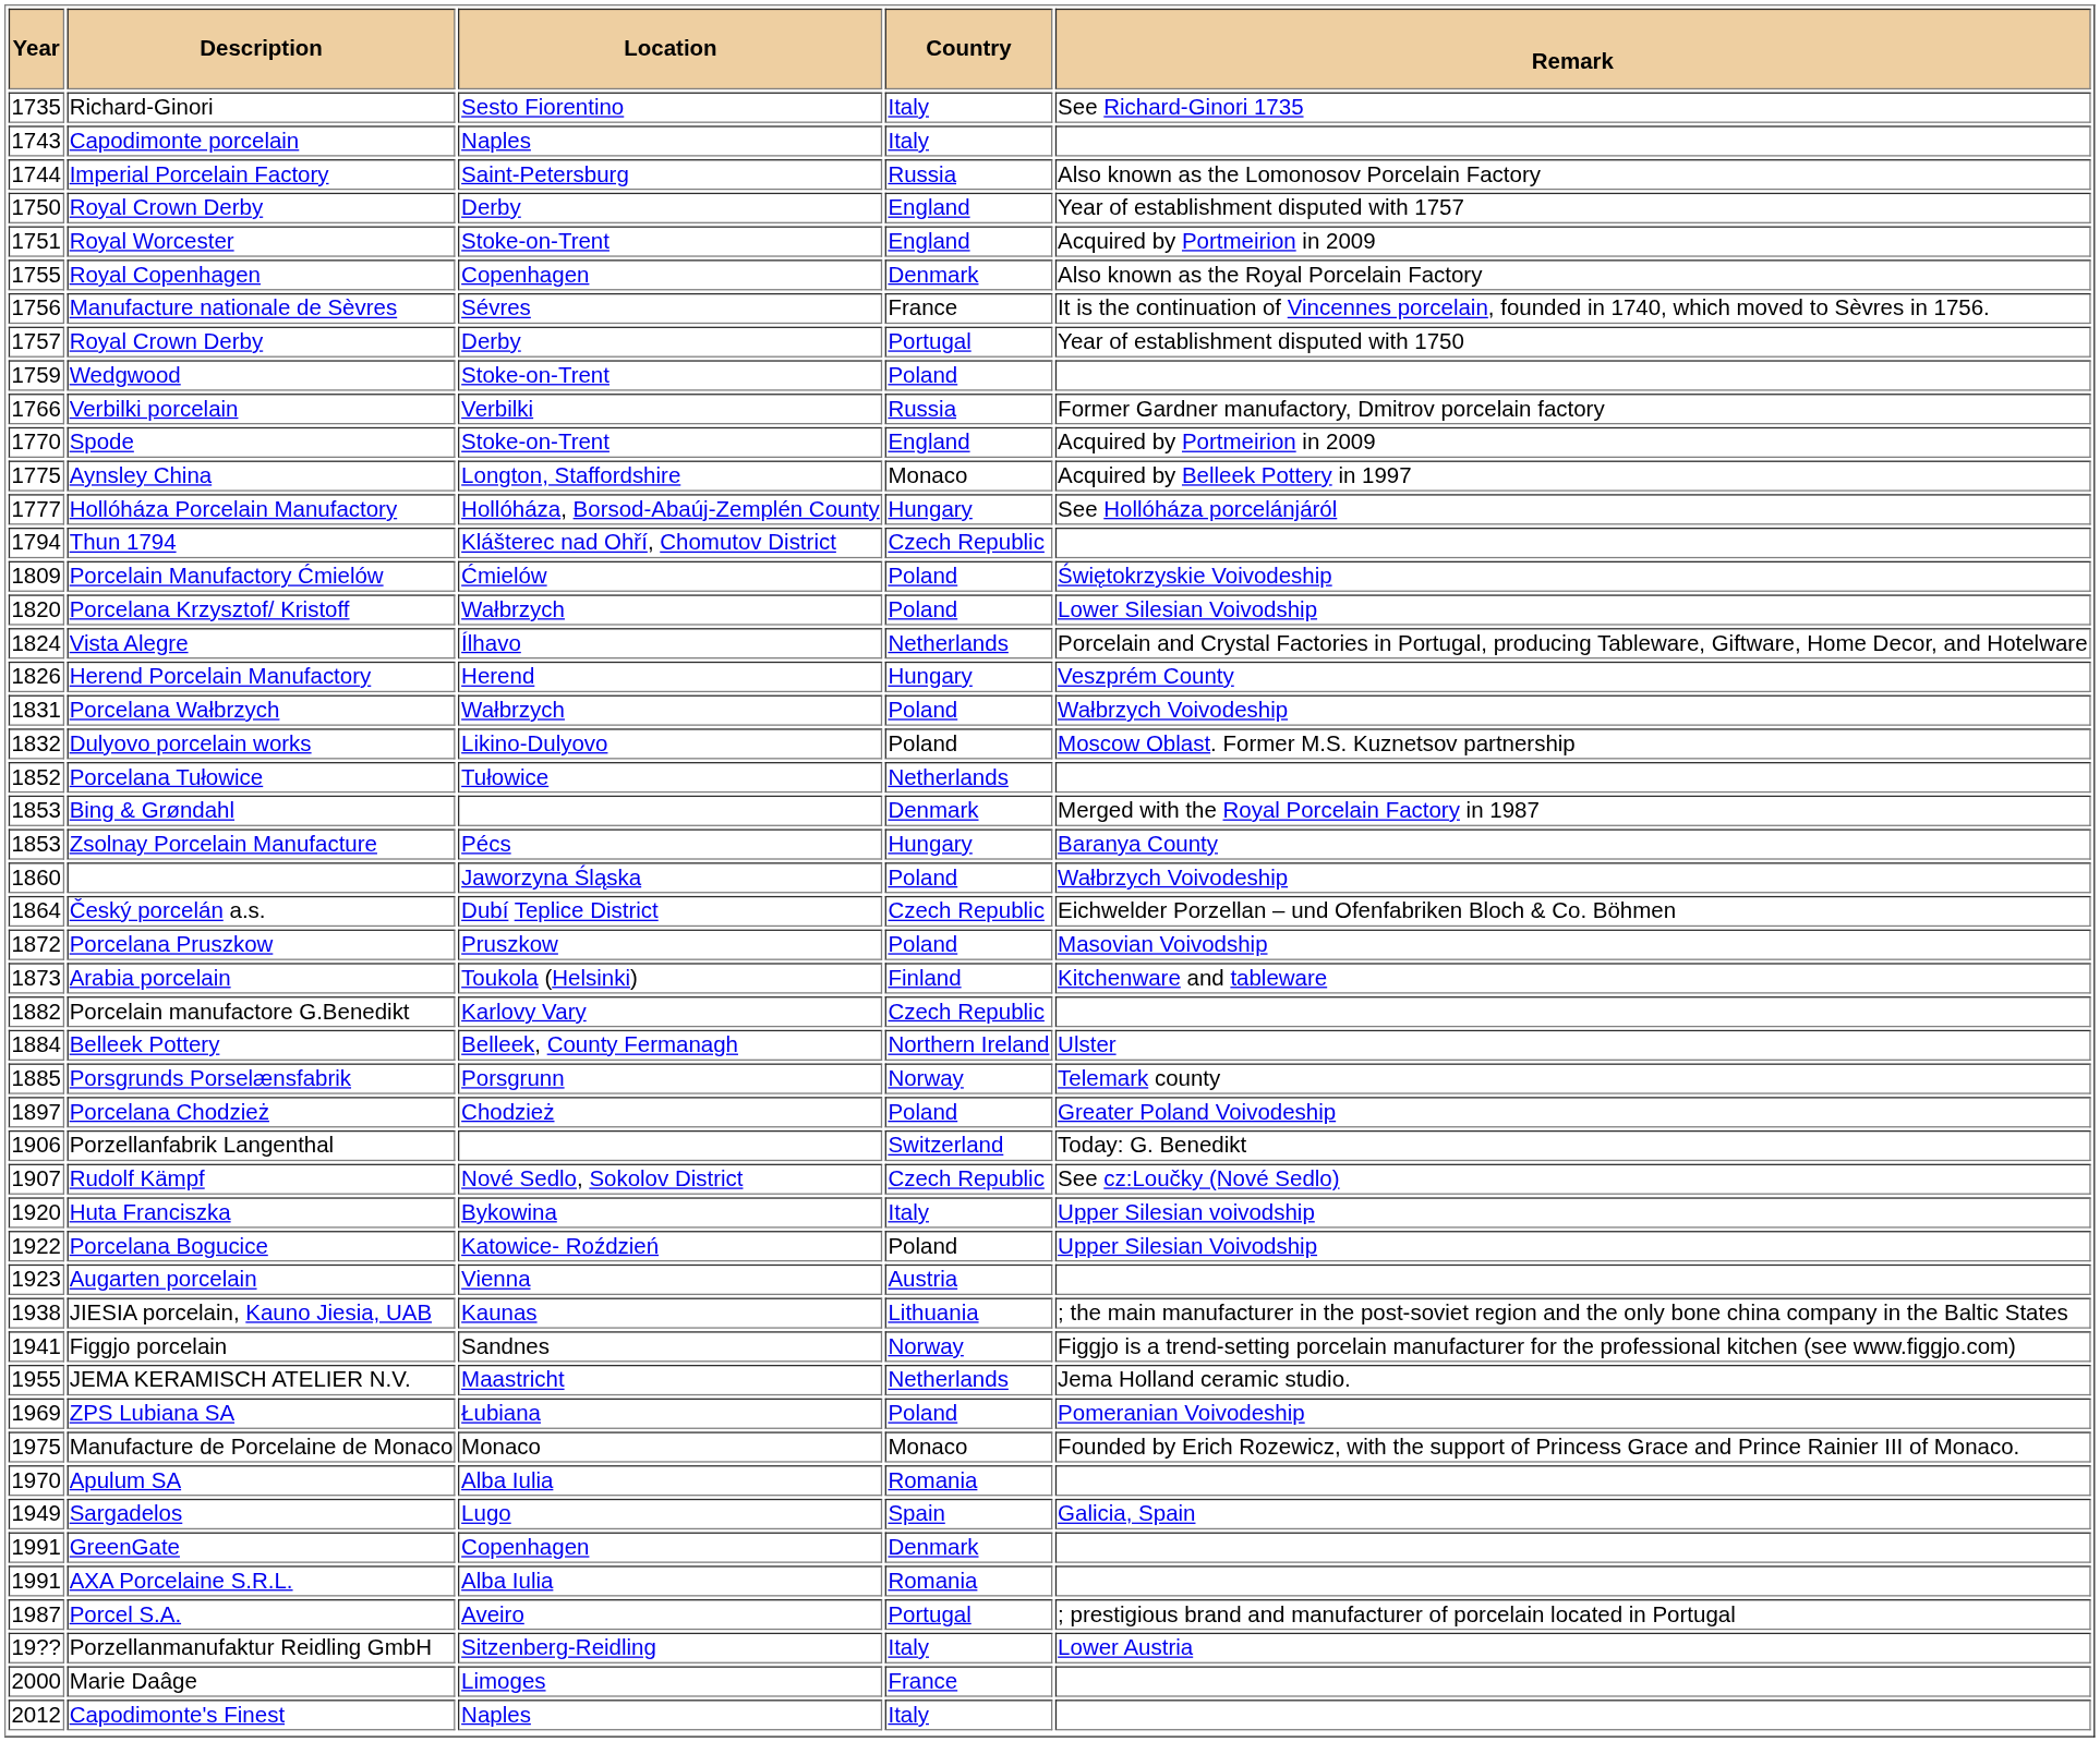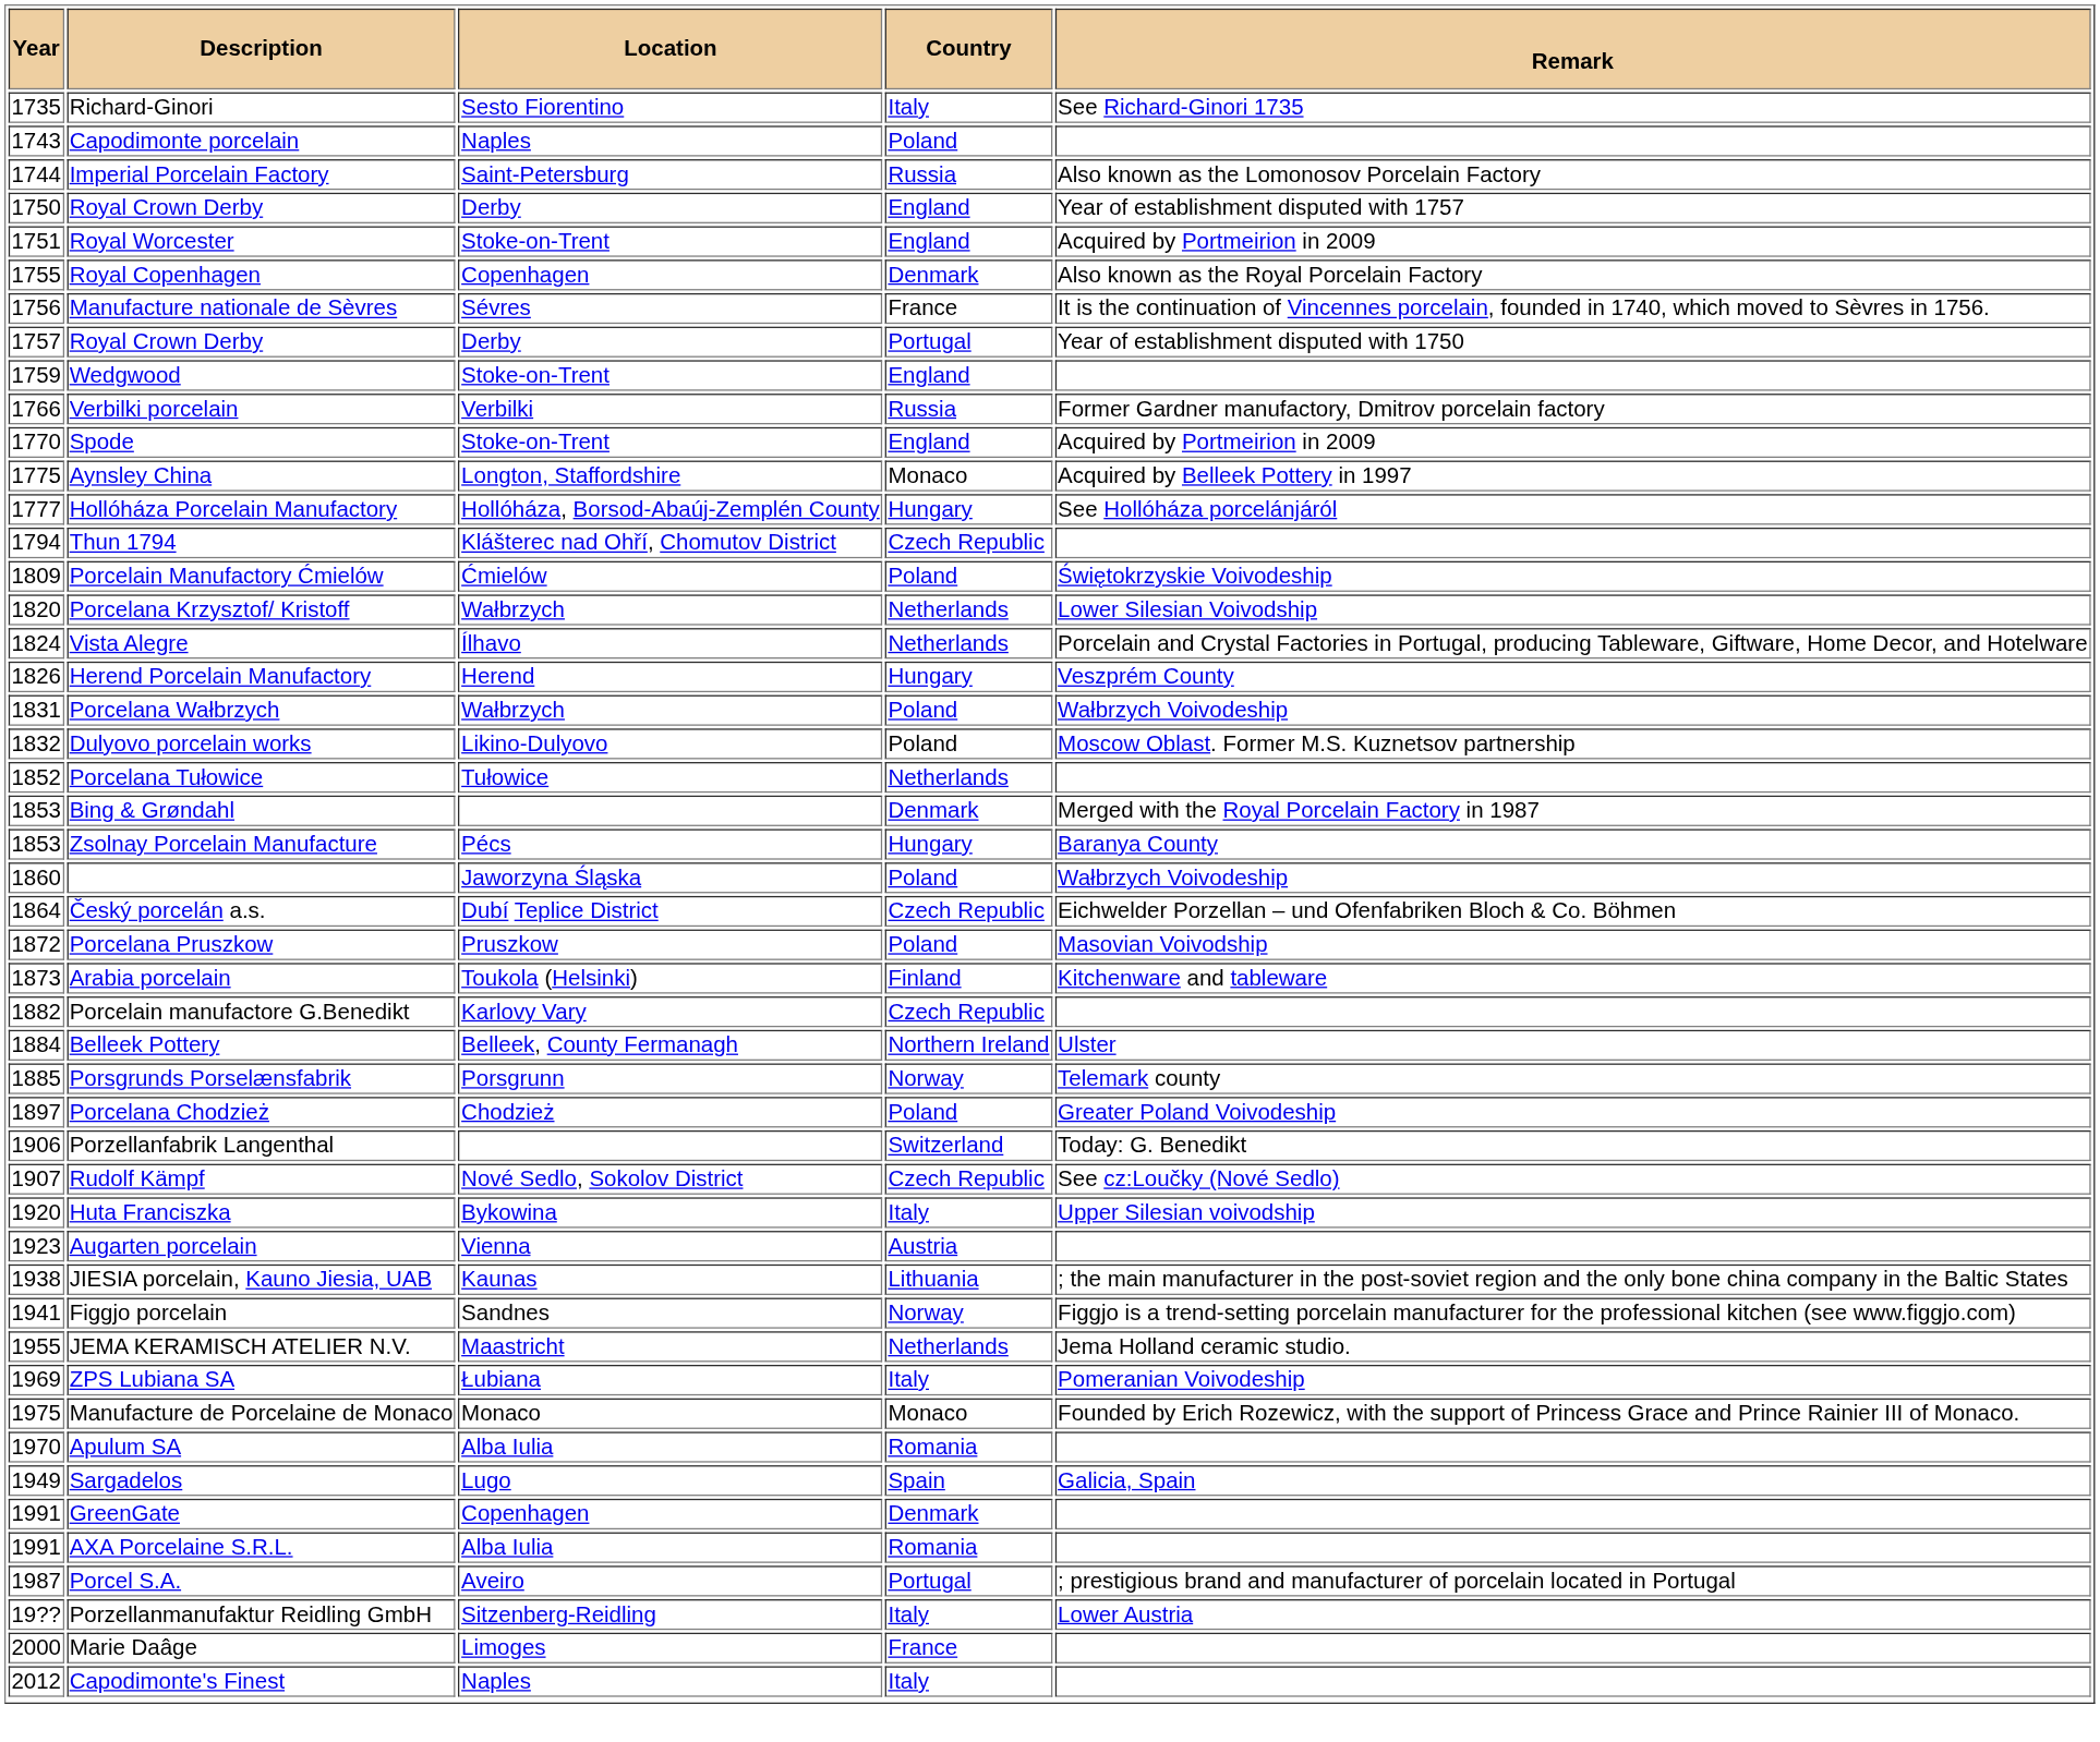Capodimonte porcelain | Country: Italy -> Poland
Wedgwood | Country: Poland -> England
Porcelana Krzysztof/ Kristoff | Country: Poland -> Netherlands
- row: 1922 | Porcelana Bogucice | Katowice- Roździeń | Poland | Upper Silesian Voivodship
ZPS Lubiana SA | Country: Poland -> Italy
